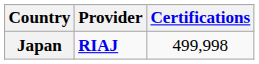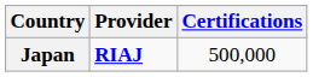Japan | Certifications: 499,998 -> 500,000
